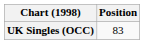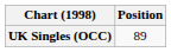UK Singles (OCC) | Position: 83 -> 89
